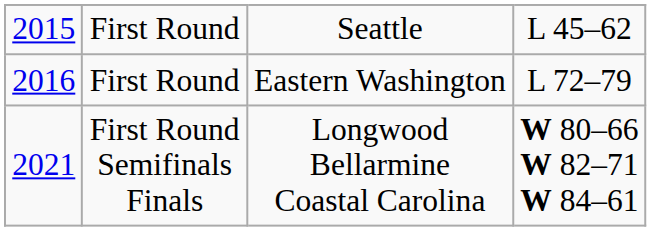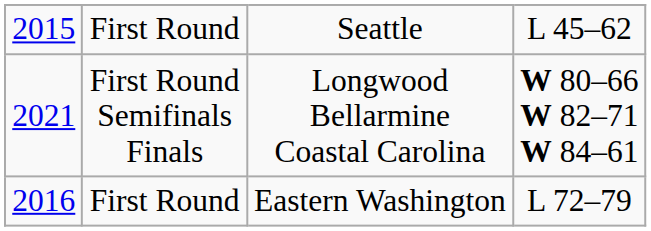rows swapped: First Round / Eastern Washington <-> First Round Semifinals Finals
